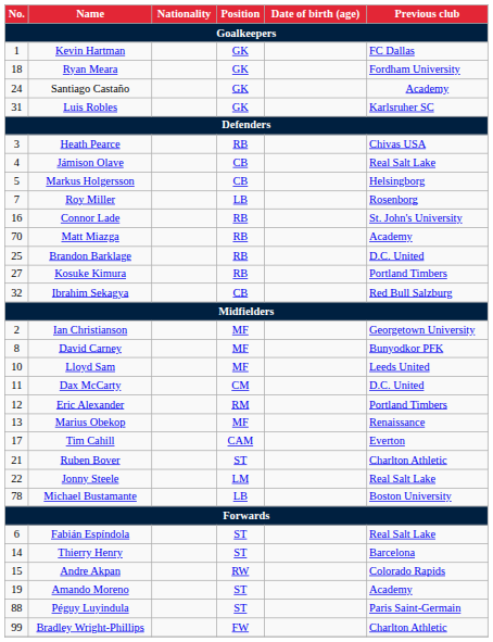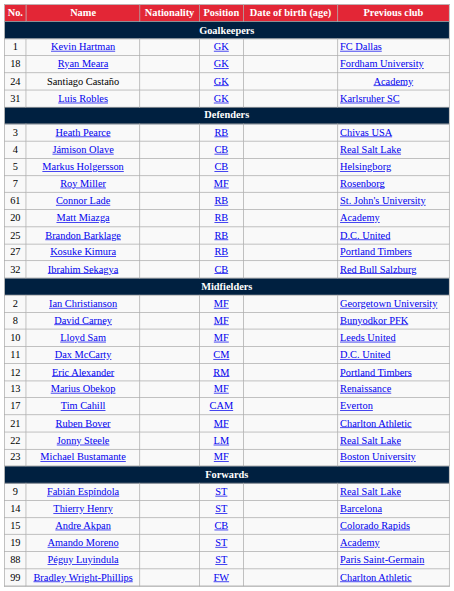Roy Miller | Position: LB -> MF
Connor Lade | No.: 16 -> 61
Matt Miazga | No.: 70 -> 20
Ruben Bover | Position: ST -> MF
Michael Bustamante | No.: 78 -> 23
Michael Bustamante | Position: LB -> MF
Fabián Espíndola | No.: 6 -> 9
Andre Akpan | Position: RW -> CB
